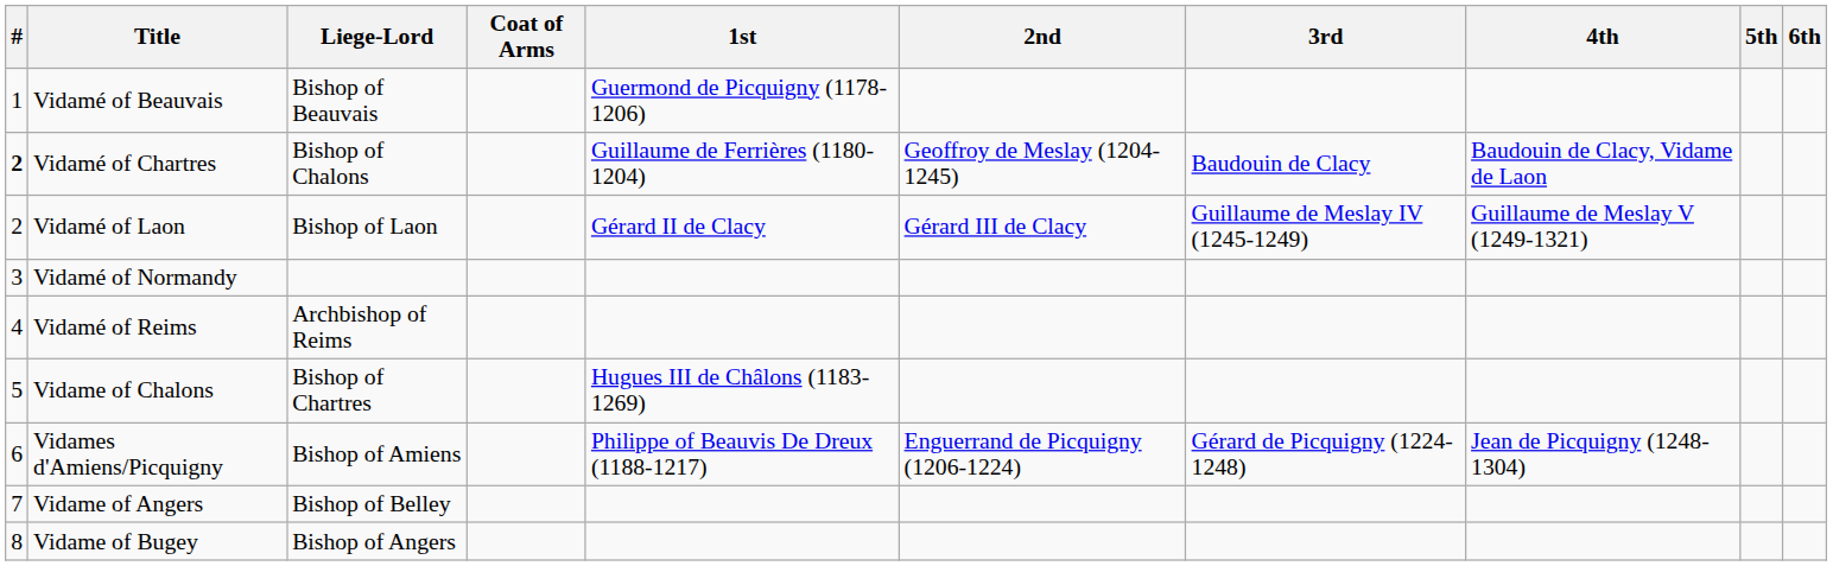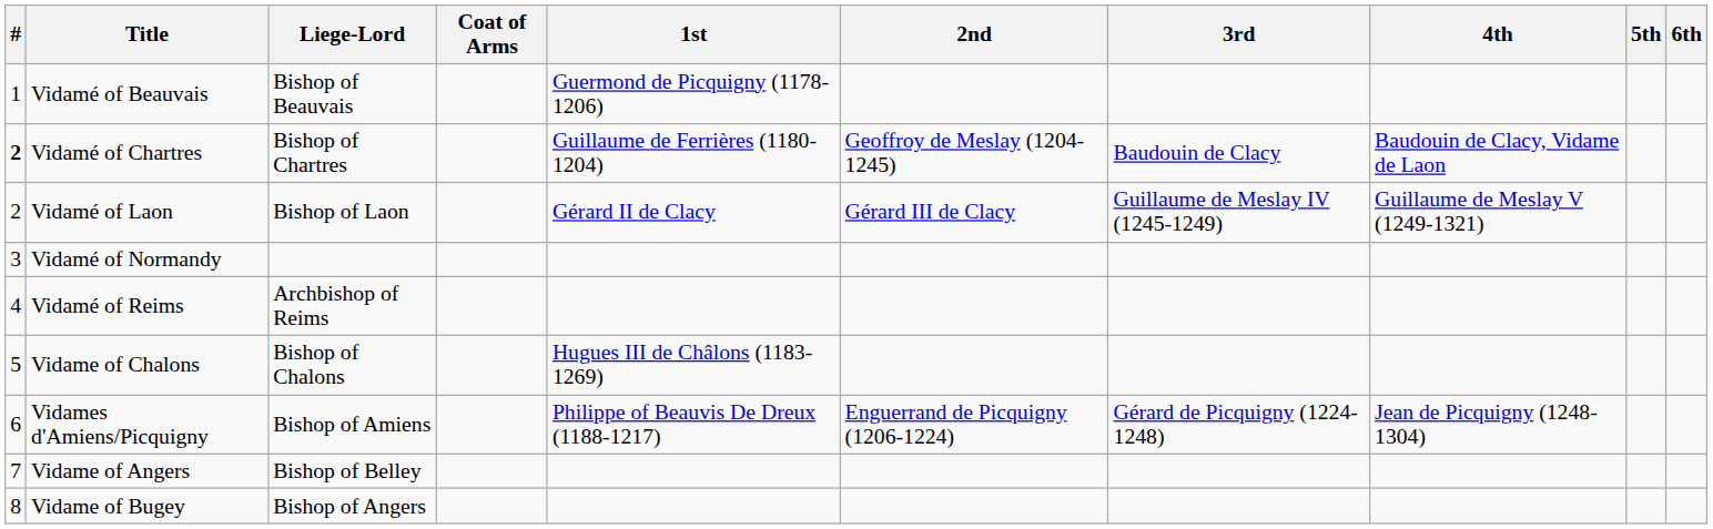Vidamé of Chartres | Liege-Lord: Bishop of Chalons -> Bishop of Chartres
Vidame of Chalons | Liege-Lord: Bishop of Chartres -> Bishop of Chalons
